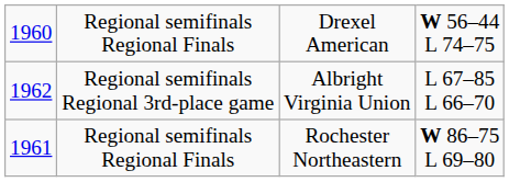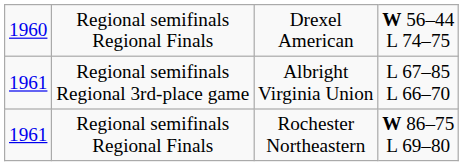Regional semifinals Regional 3rd-place game | column 1: 1962 -> 1961
